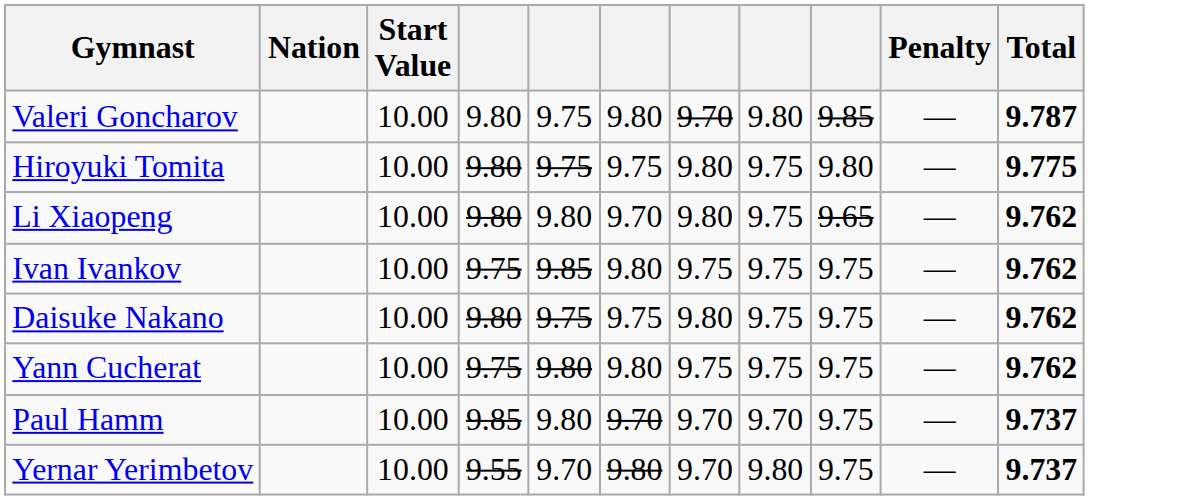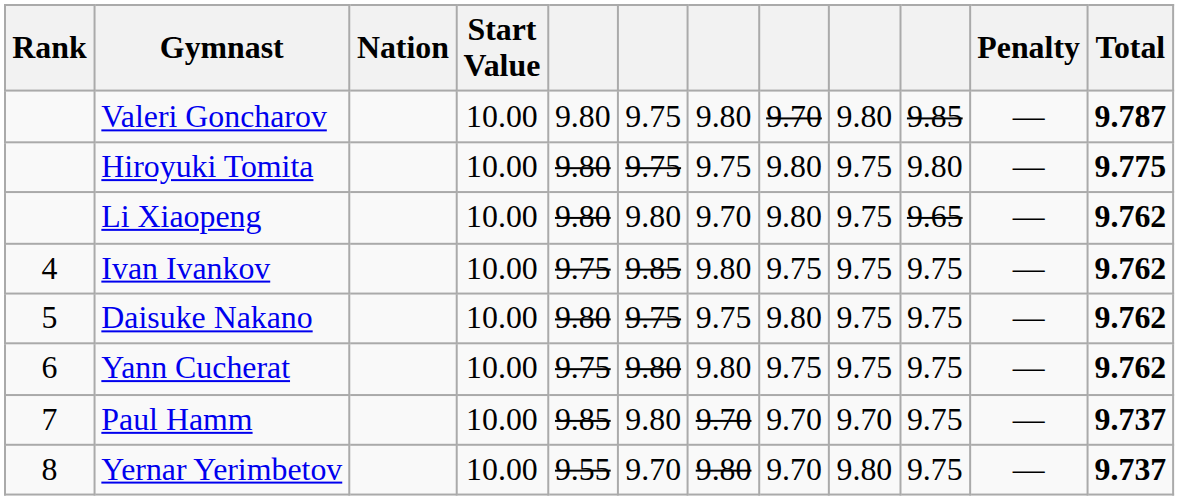+ column: Rank | 4 | 5 | 6 | 7 | 8
